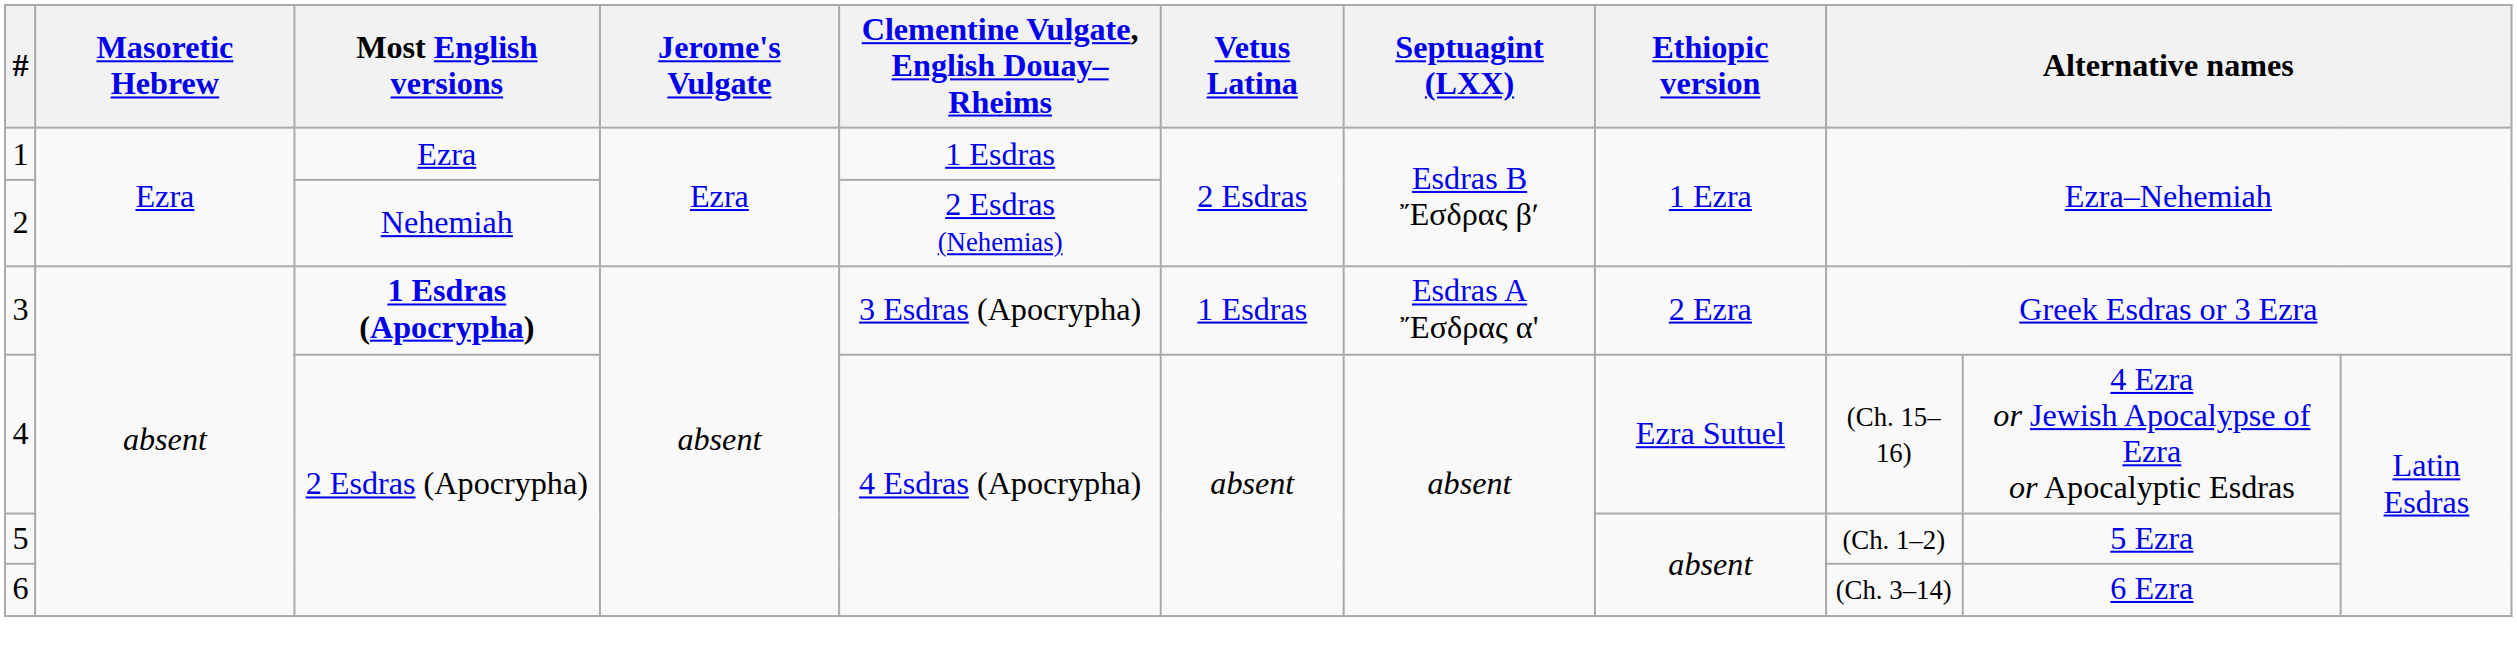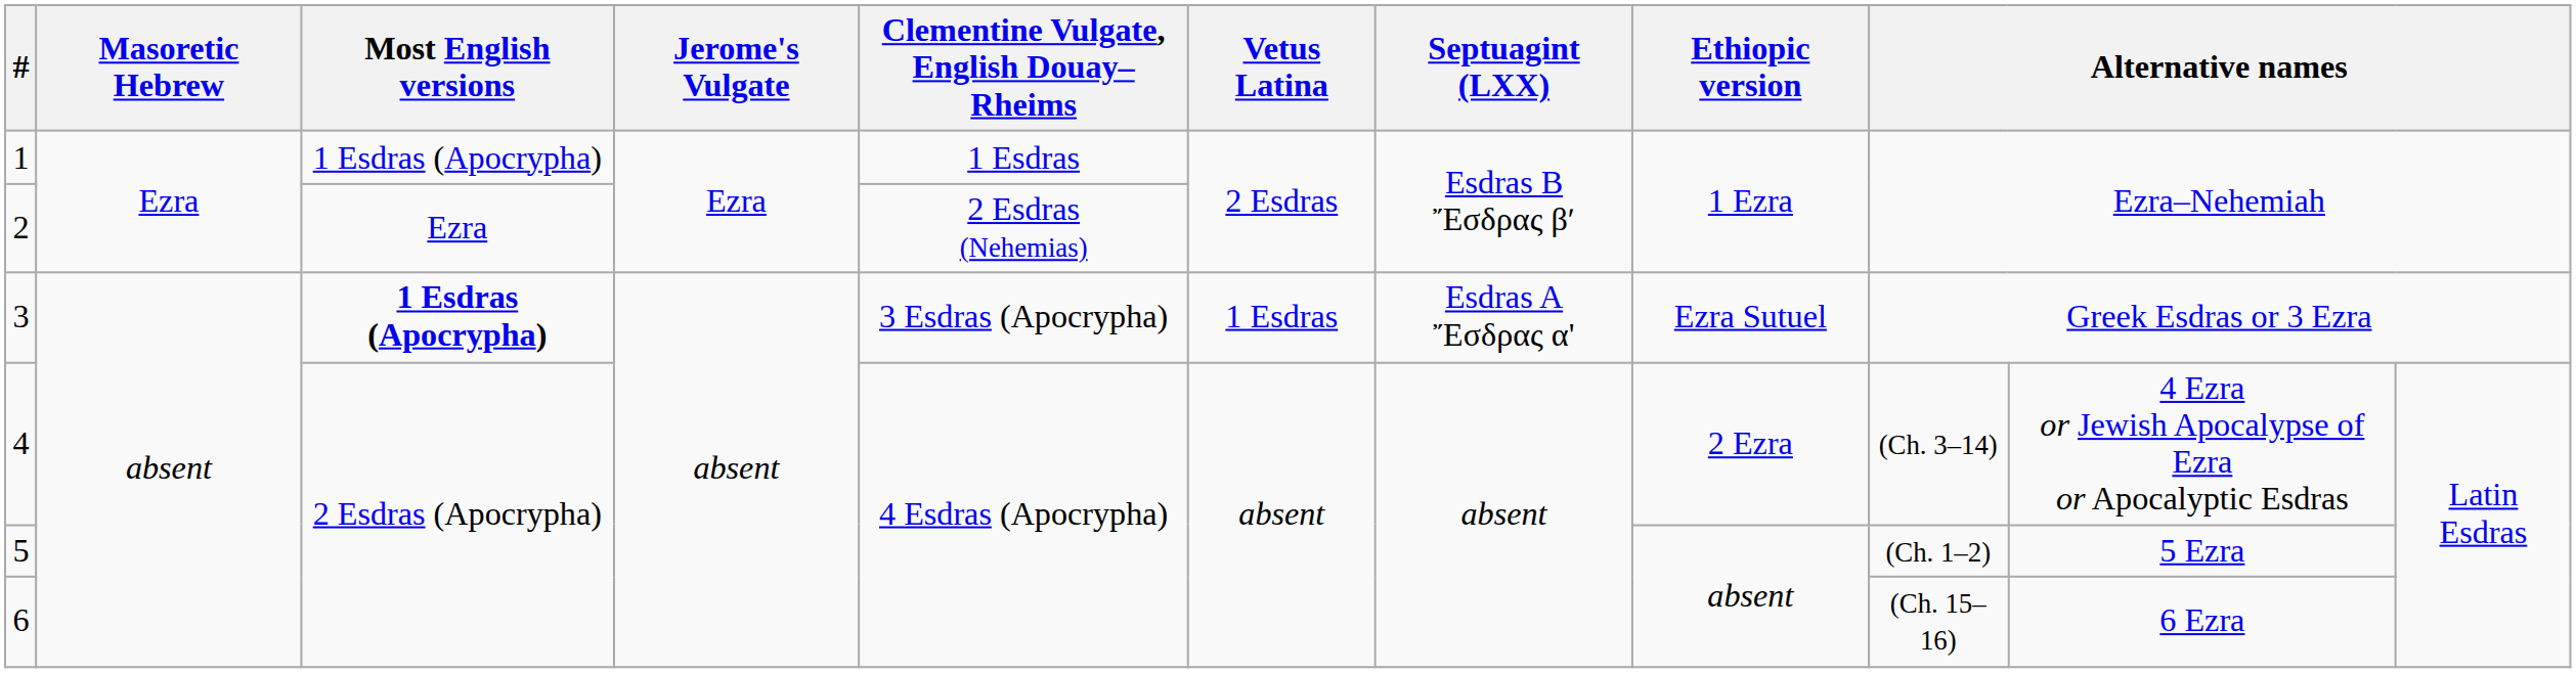1 | Most English versions: Ezra -> 1 Esdras (Apocrypha)
2 | Most English versions: Nehemiah -> Ezra
3 | Ethiopic version: 2 Ezra -> Ezra Sutuel
4 | Ethiopic version: Ezra Sutuel -> 2 Ezra
4 | column 9: (Ch. 15–16) -> (Ch. 3–14)
6 | column 9: (Ch. 3–14) -> (Ch. 15–16)
